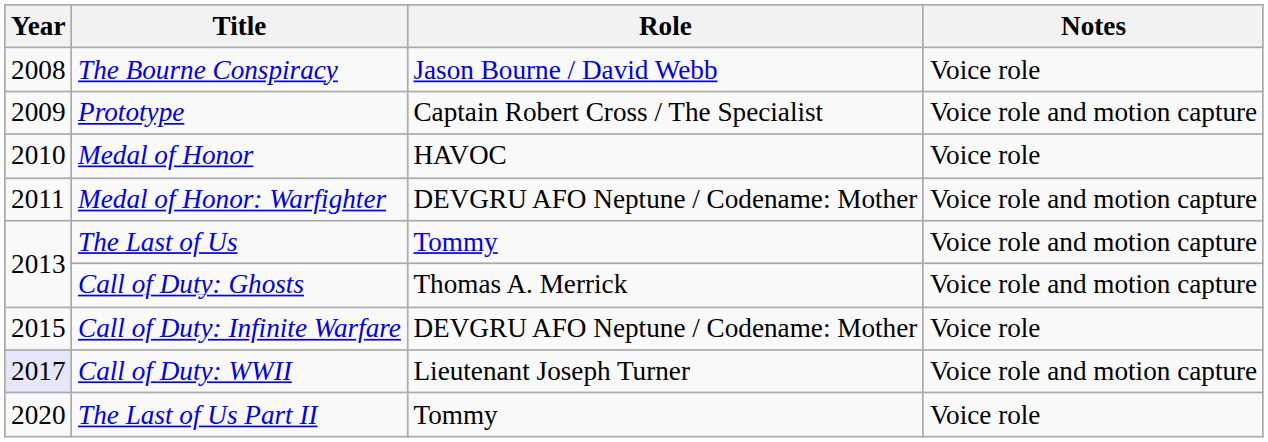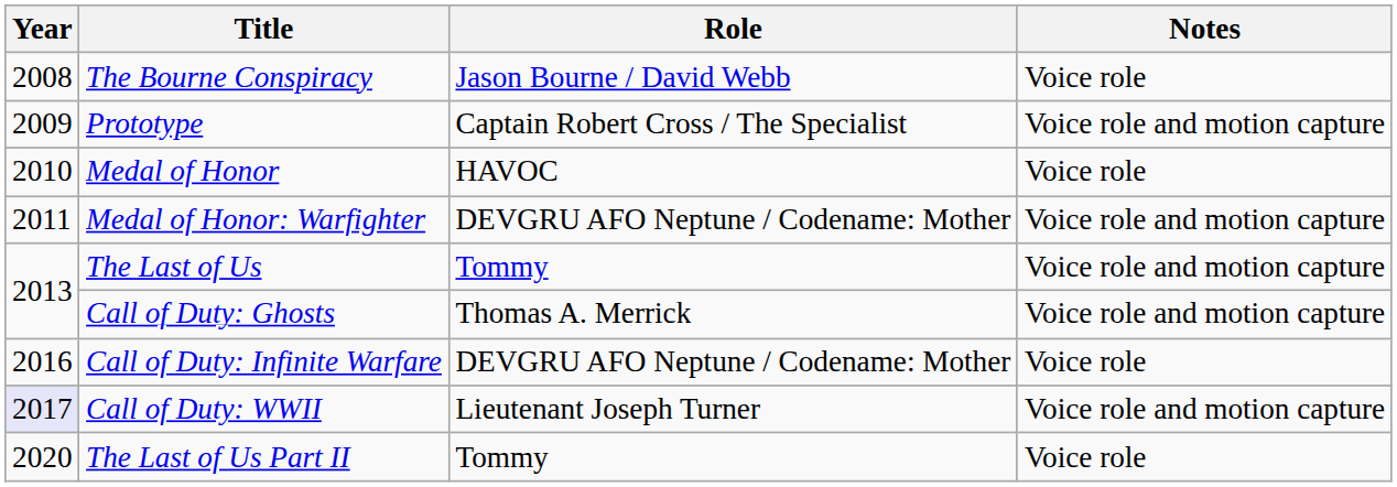Call of Duty: Infinite Warfare | Year: 2015 -> 2016
